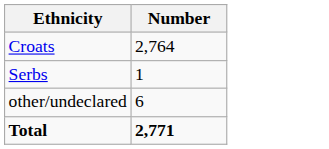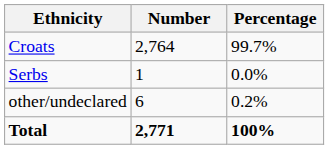+ column: Percentage | 99.7% | 0.0% | 0.2% | 100%
